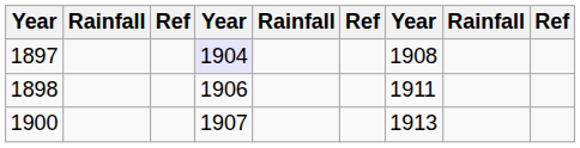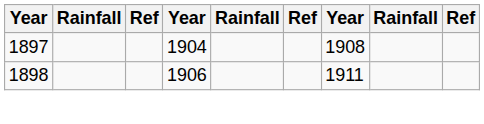1897 | column 4: lavender background -> no background
- row: 1900 | 1907 | 1913
